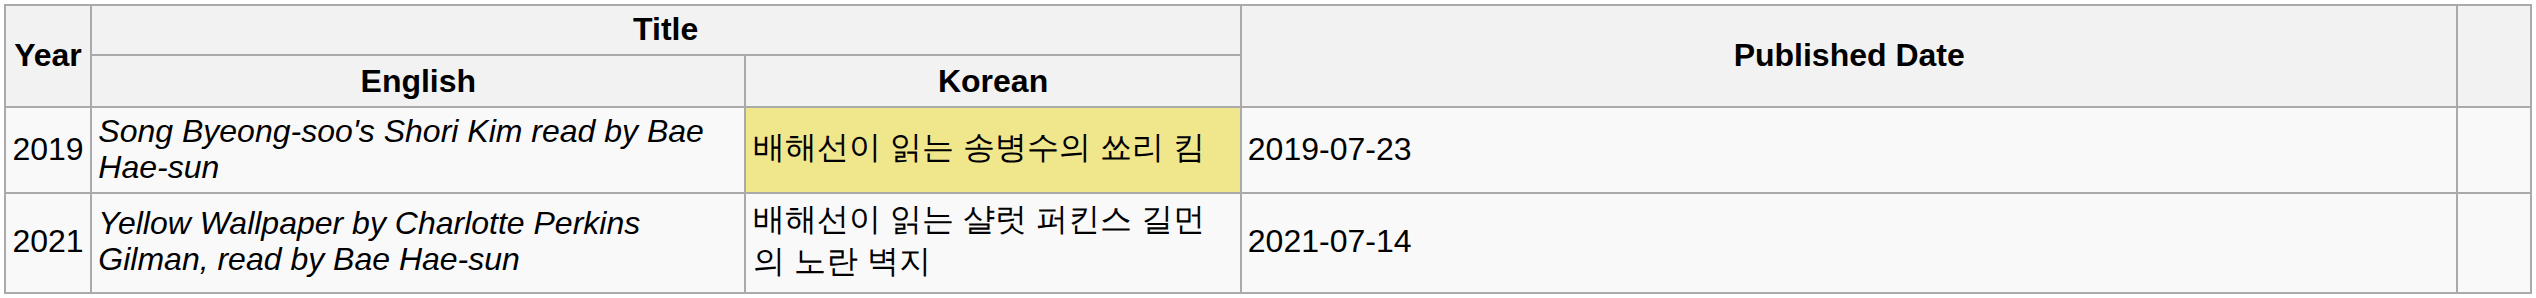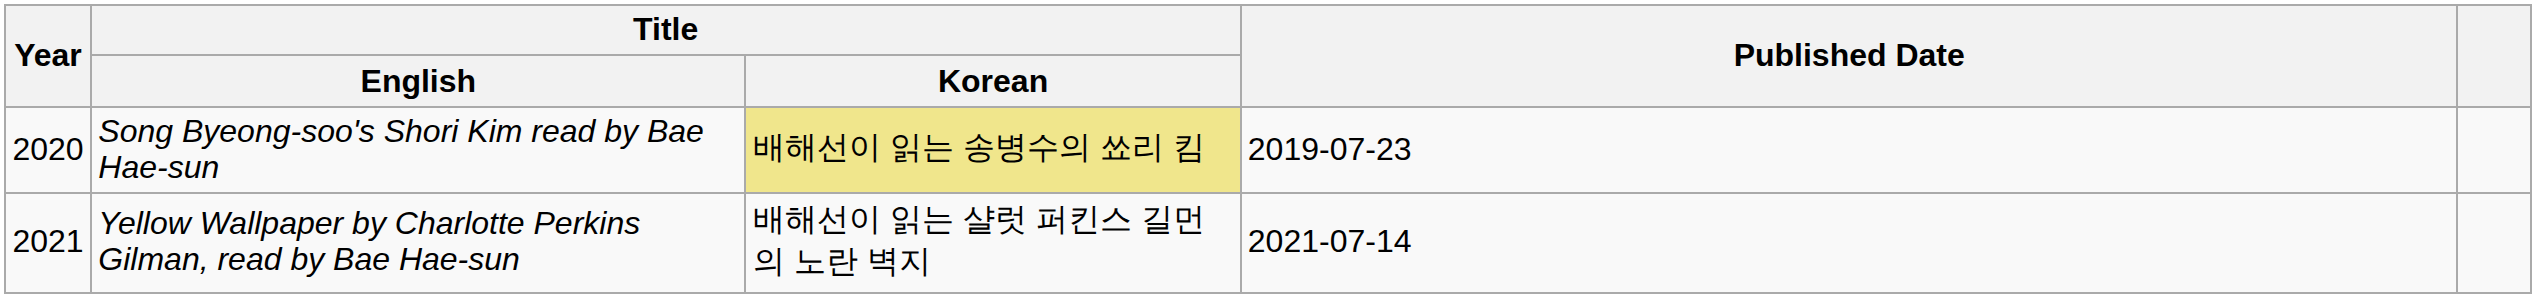Song Byeong-soo's Shori Kim read by Bae Hae-sun | Year: 2019 -> 2020
